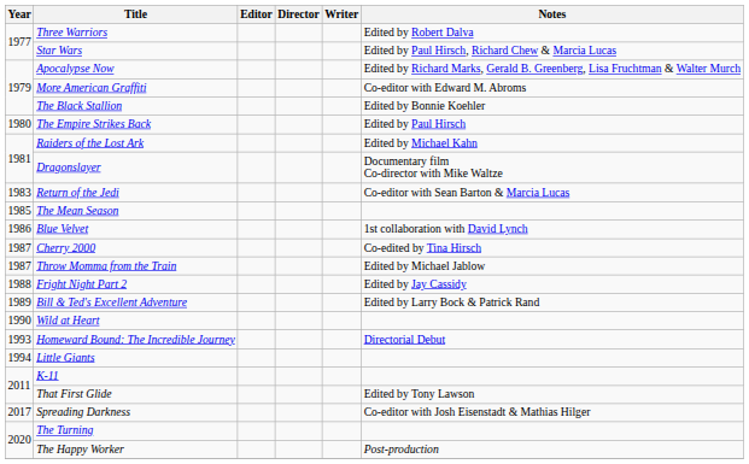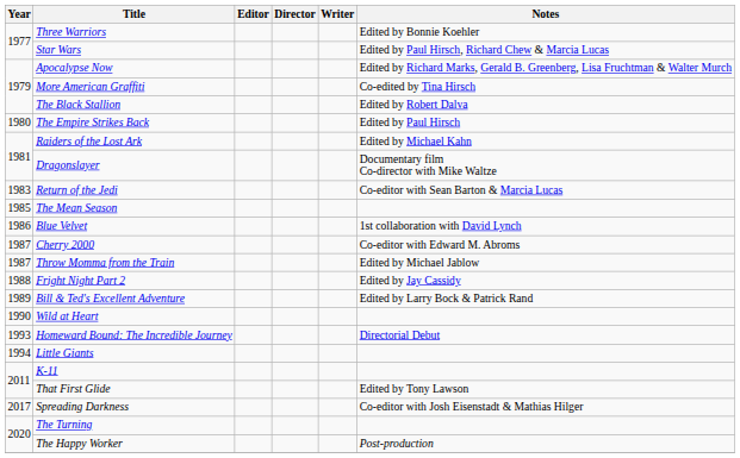Three Warriors | Notes: Edited by Robert Dalva -> Edited by Bonnie Koehler
More American Graffiti | Notes: Co-editor with Edward M. Abroms -> Co-edited by Tina Hirsch
The Black Stallion | Notes: Edited by Bonnie Koehler -> Edited by Robert Dalva
Cherry 2000 | Notes: Co-edited by Tina Hirsch -> Co-editor with Edward M. Abroms
